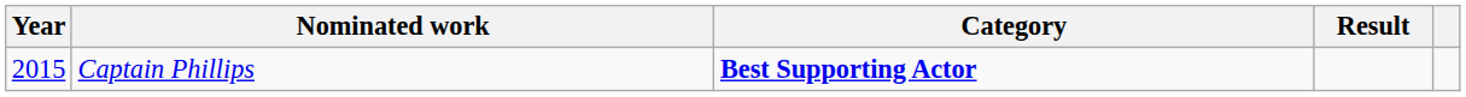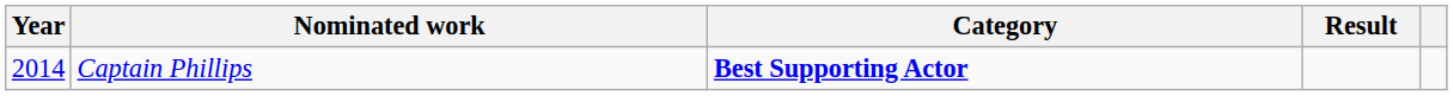Captain Phillips | Year: 2015 -> 2014
